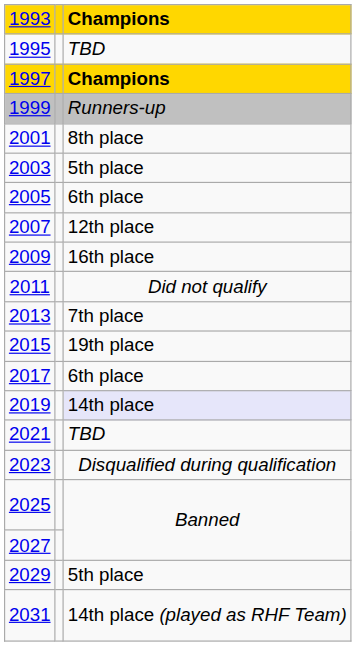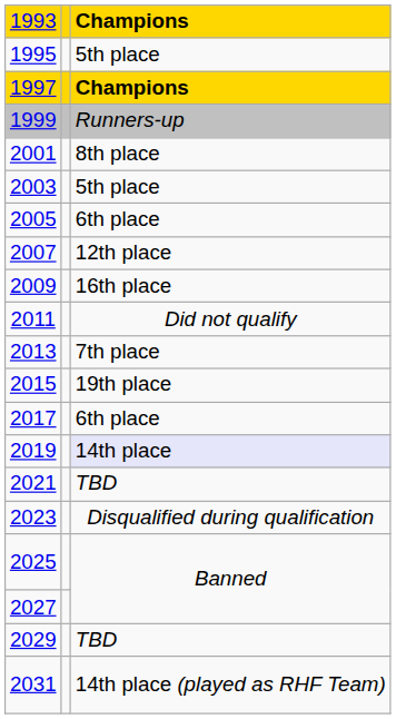1995 | column 3: TBD -> 5th place
2029 | column 3: 5th place -> TBD
